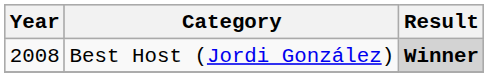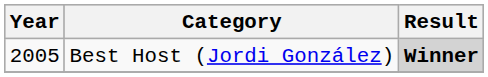Best Host (Jordi González) | Year: 2008 -> 2005
